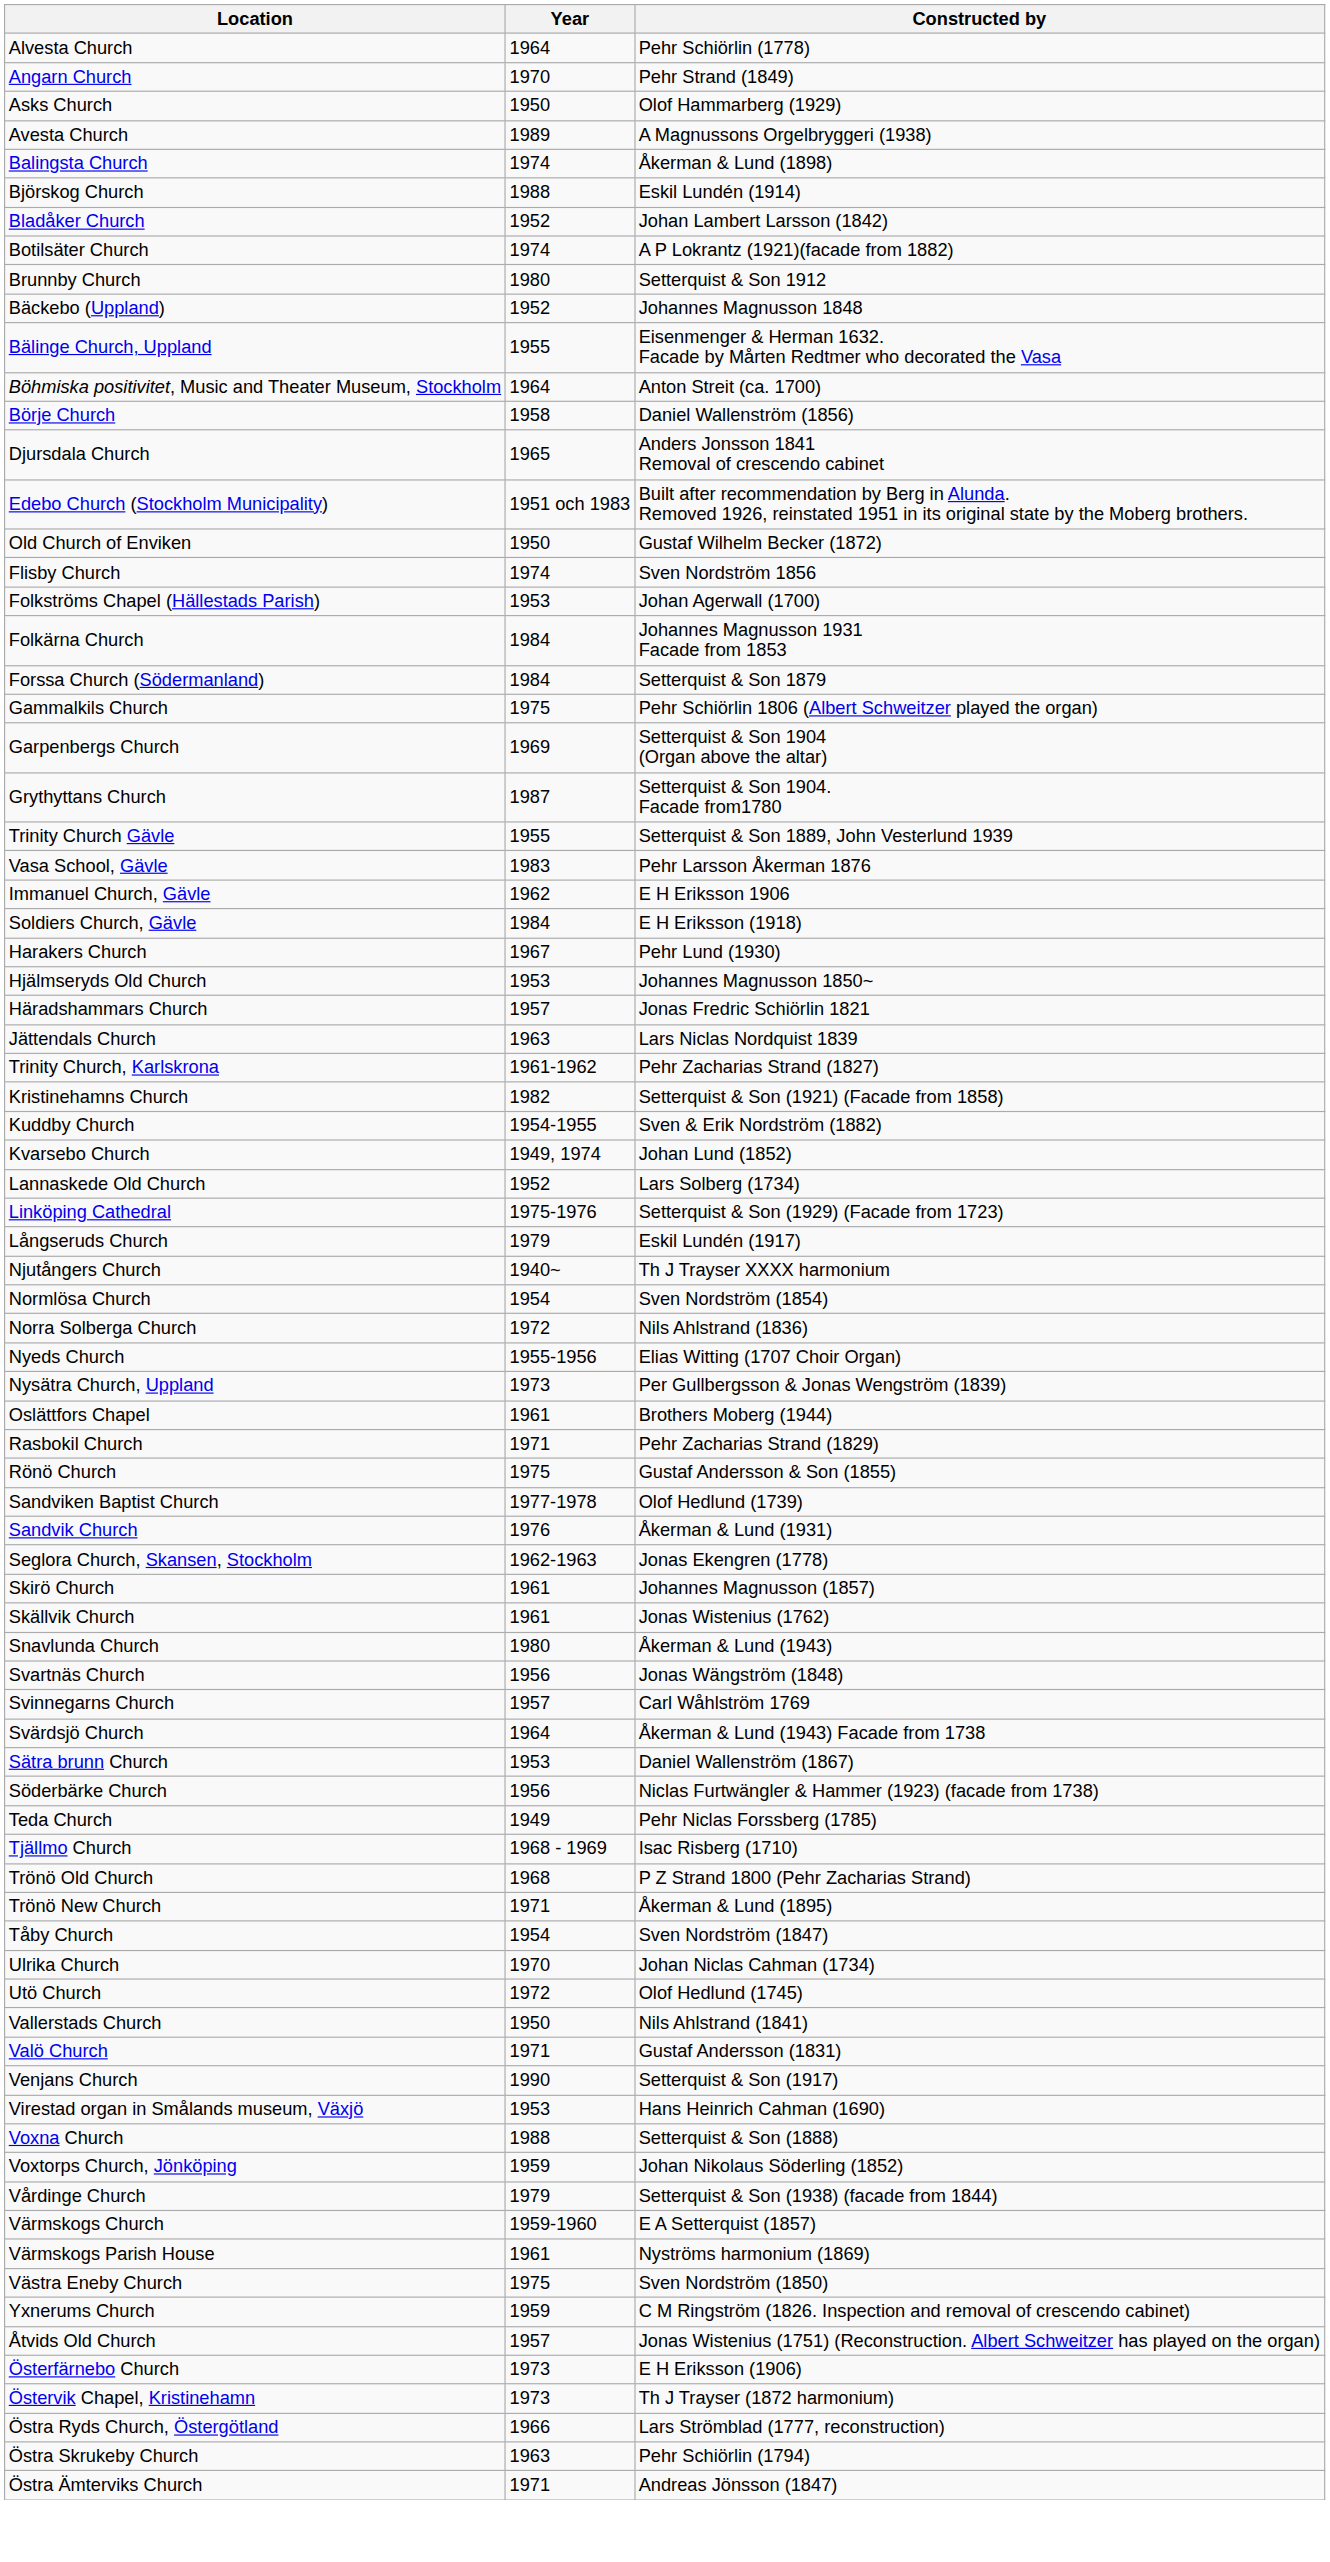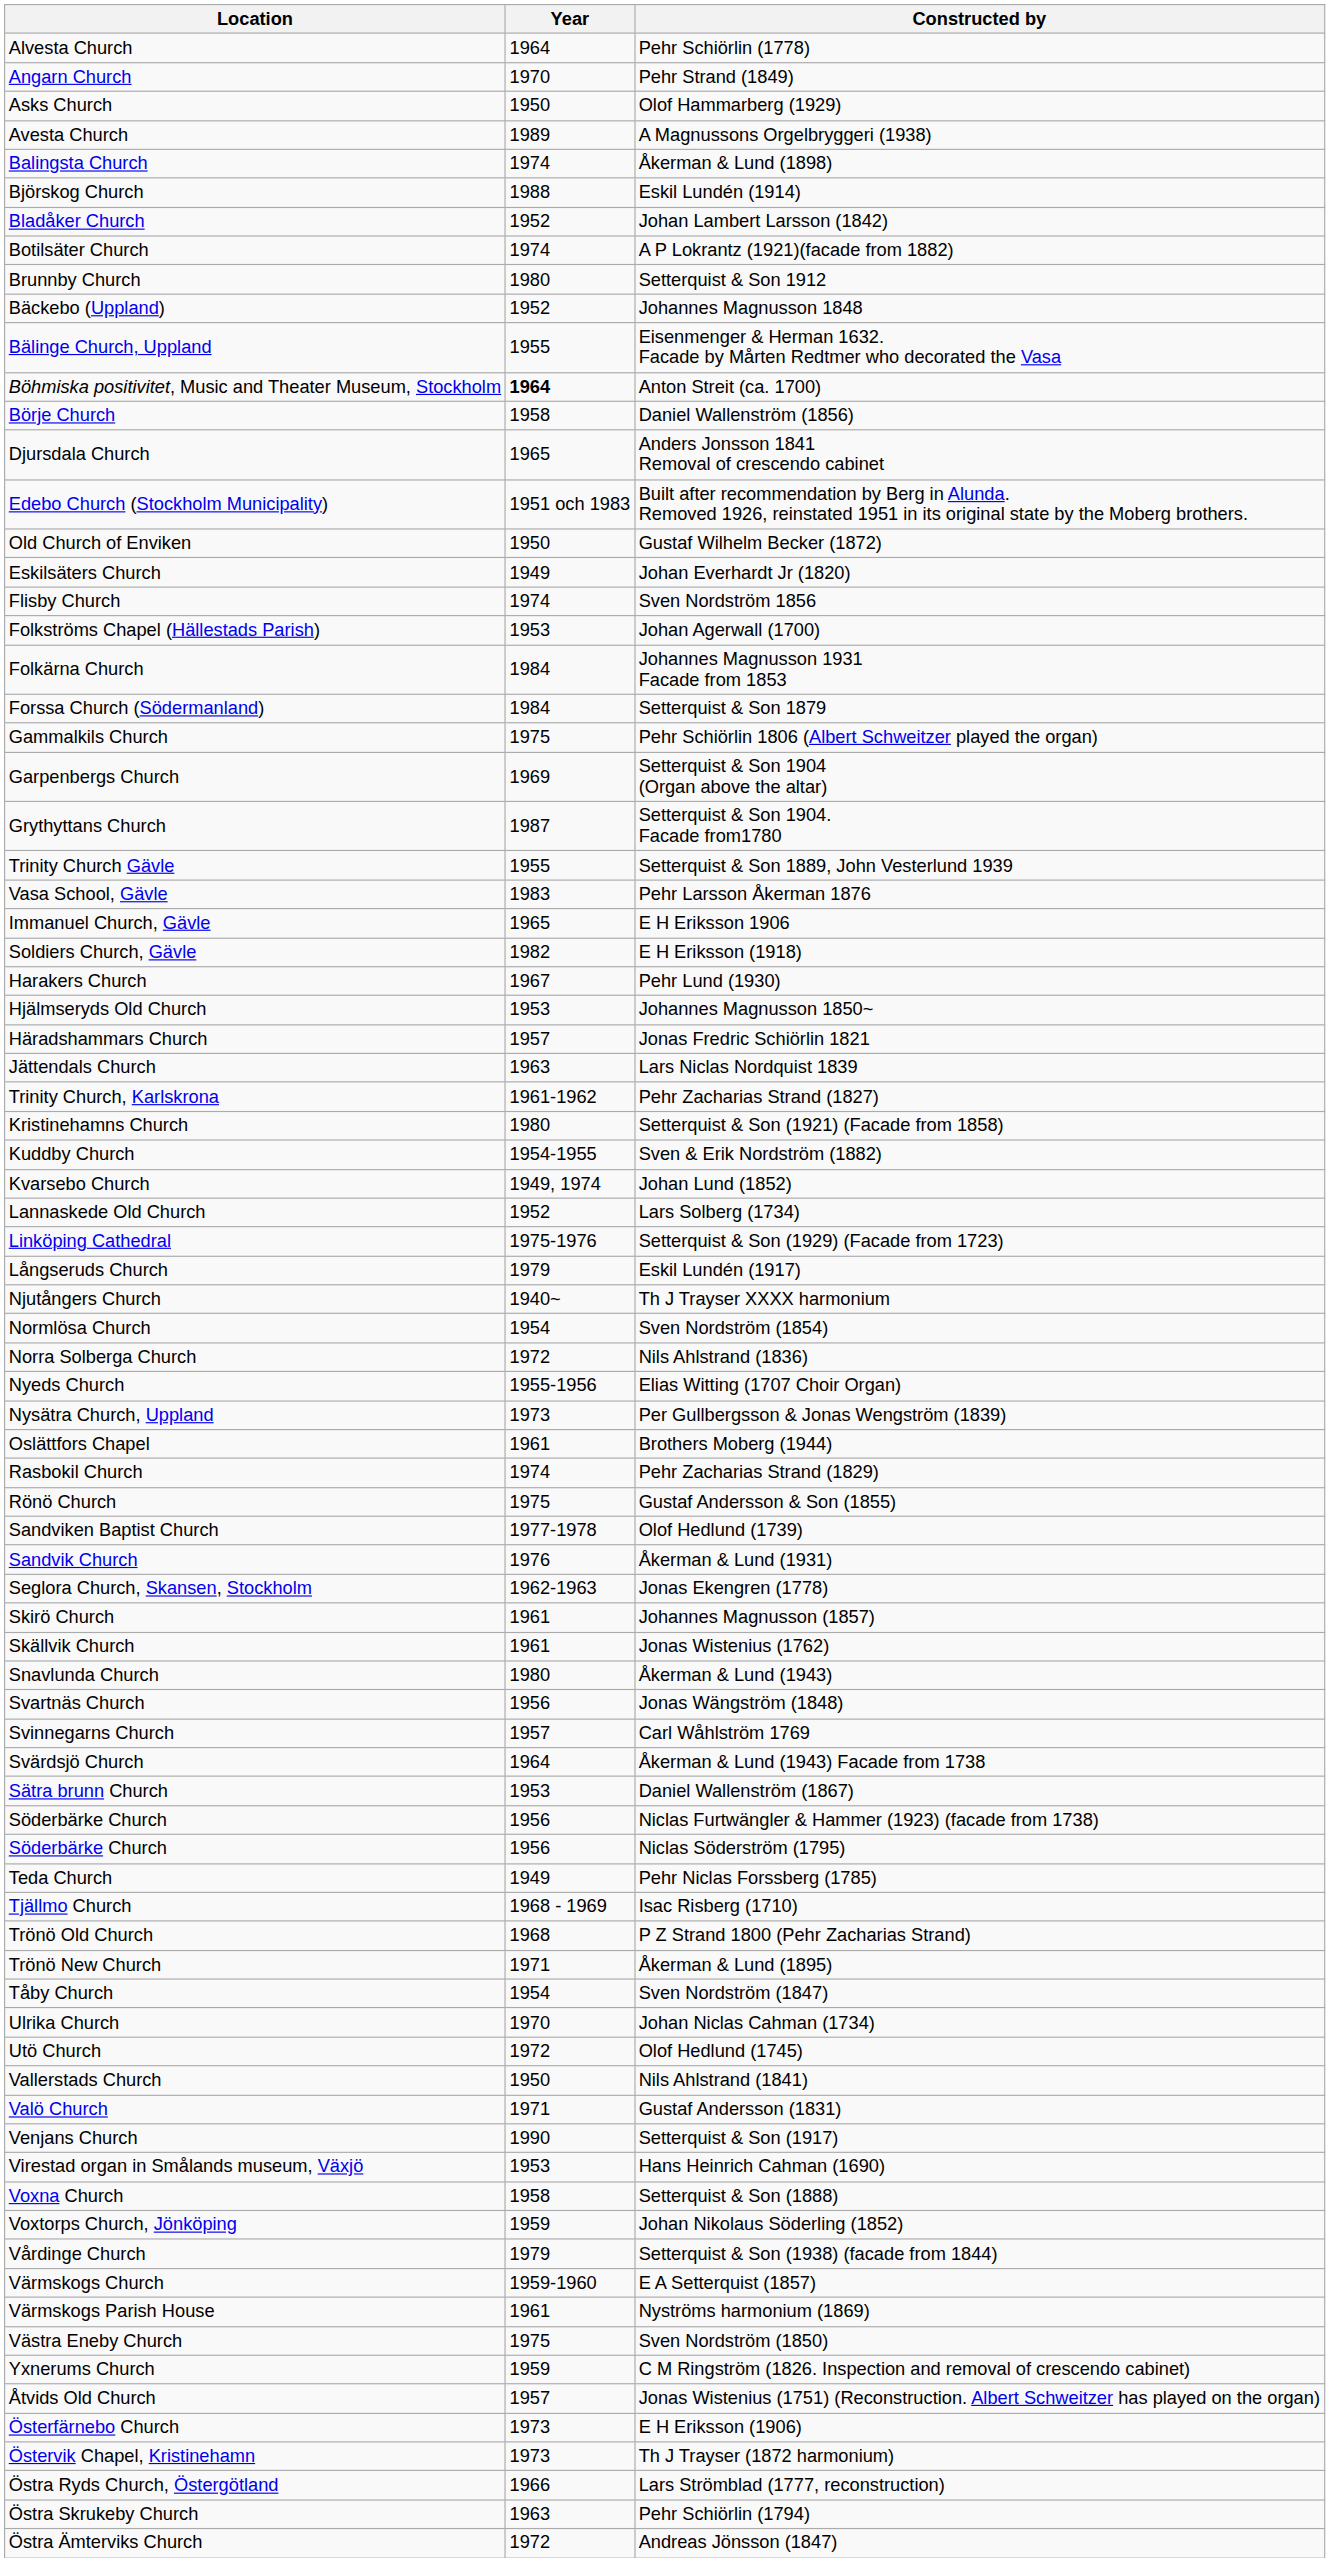Anton Streit (ca. 1700) | Year: normal -> bold
+ row: Eskilsäters Church | 1949 | Johan Everhardt Jr (1820)
E H Eriksson 1906 | Year: 1962 -> 1965
E H Eriksson (1918) | Year: 1984 -> 1982
Setterquist & Son (1921) (Facade from 1858) | Year: 1982 -> 1980
Pehr Zacharias Strand (1829) | Year: 1971 -> 1974
+ row: Söderbärke Church | 1956 | Niclas Söderström (1795)
Setterquist & Son (1888) | Year: 1988 -> 1958
Andreas Jönsson (1847) | Year: 1971 -> 1972
